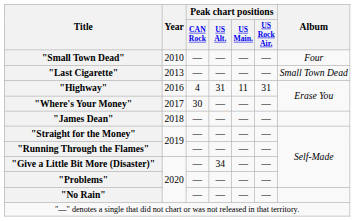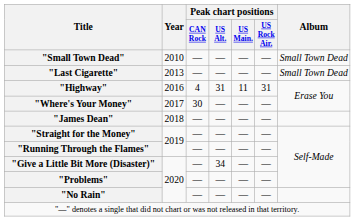"Small Town Dead" | Album: Four -> Small Town Dead
